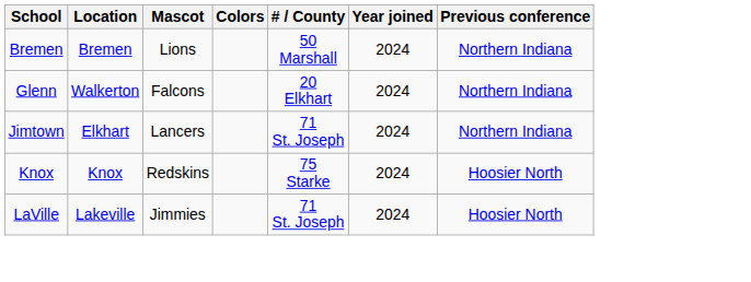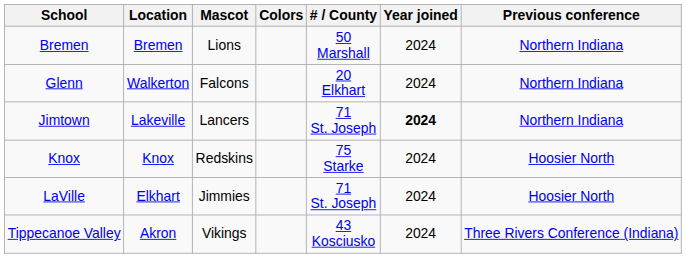Jimtown | Location: Elkhart -> Lakeville
Jimtown | Year joined: normal -> bold
LaVille | Location: Lakeville -> Elkhart
+ row: Tippecanoe Valley | Akron | Vikings | 43 Kosciusko | 2024 | Three Rivers Conference (Indiana)
